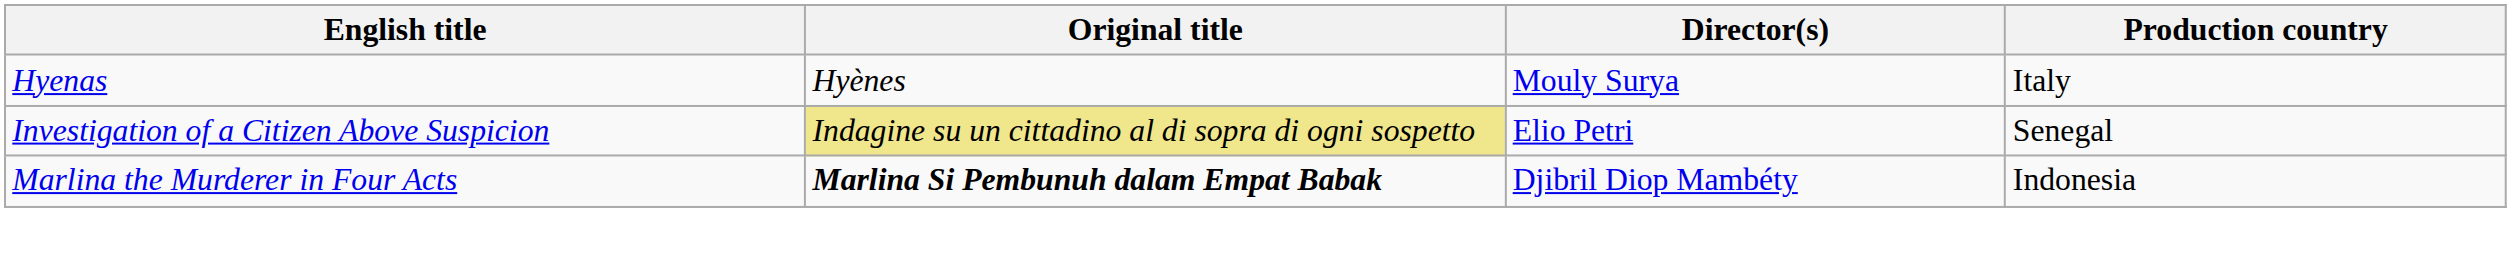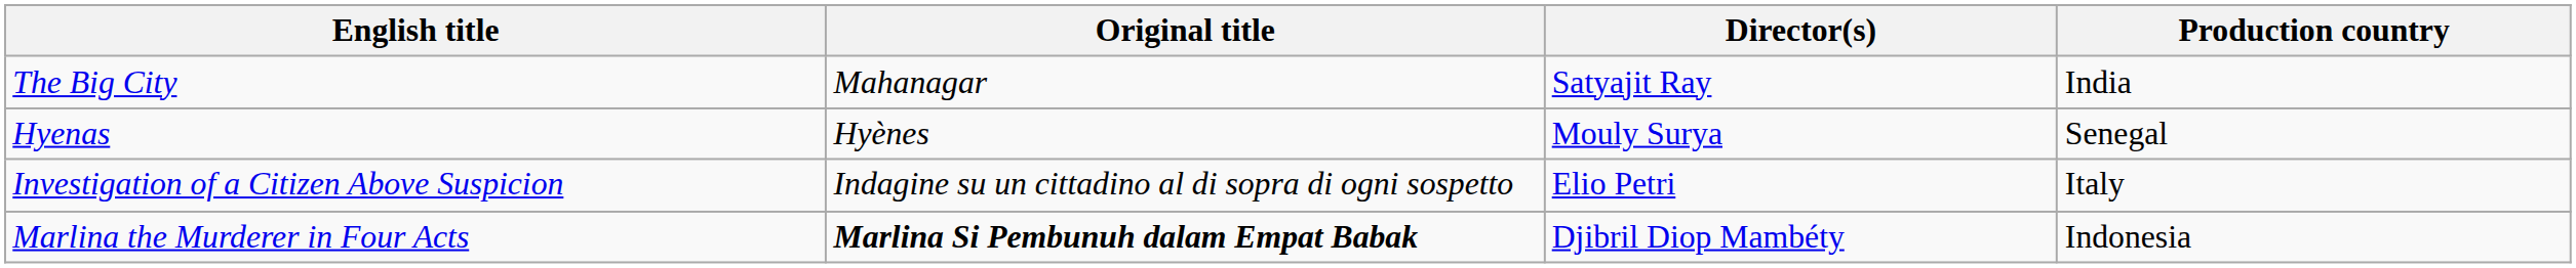+ row: The Big City | Mahanagar | Satyajit Ray | India
Hyenas | Production country: Italy -> Senegal
Investigation of a Citizen Above Suspicion | Original title: khaki background -> no background
Investigation of a Citizen Above Suspicion | Production country: Senegal -> Italy
